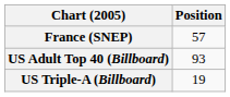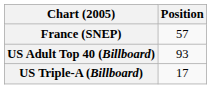US Triple-A (Billboard) | Position: 19 -> 17
